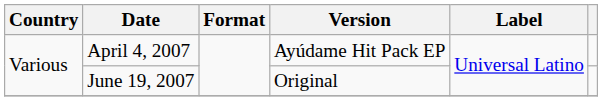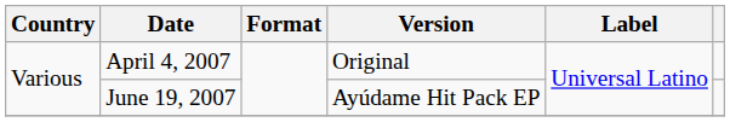April 4, 2007 | Version: Ayúdame Hit Pack EP -> Original
June 19, 2007 | Version: Original -> Ayúdame Hit Pack EP
